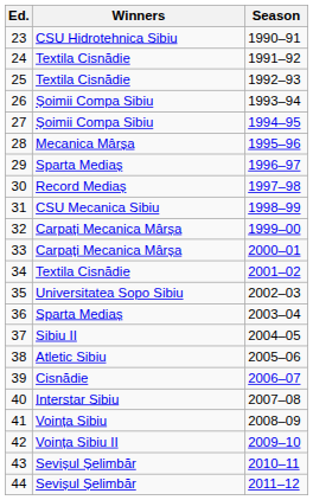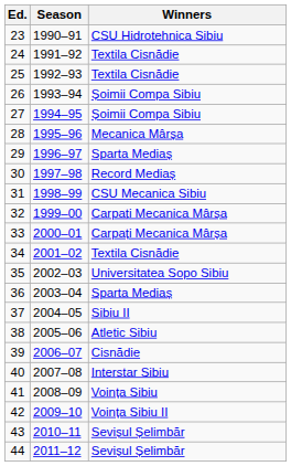columns swapped: Season <-> Winners
